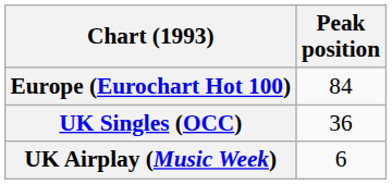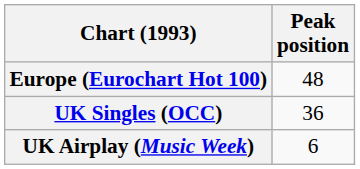Europe (Eurochart Hot 100) | Peak position: 84 -> 48
